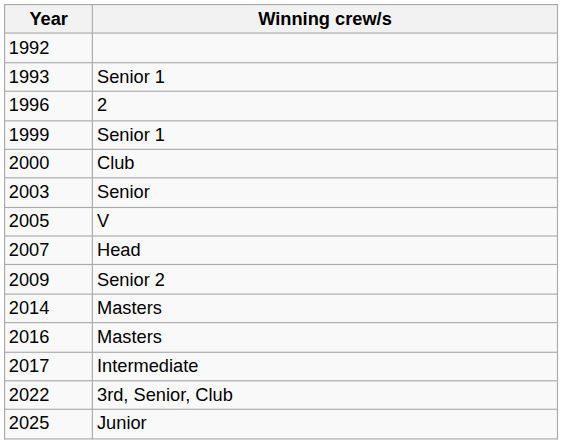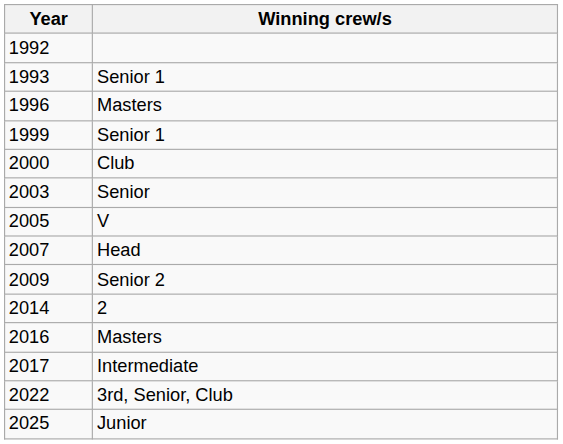1996 | Winning crew/s: 2 -> Masters
2014 | Winning crew/s: Masters -> 2
